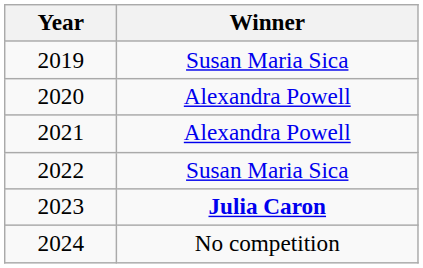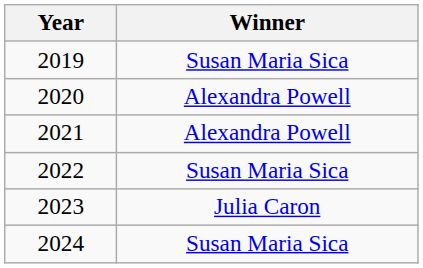2023 | Winner: bold -> normal
2024 | Winner: No competition -> Susan Maria Sica
